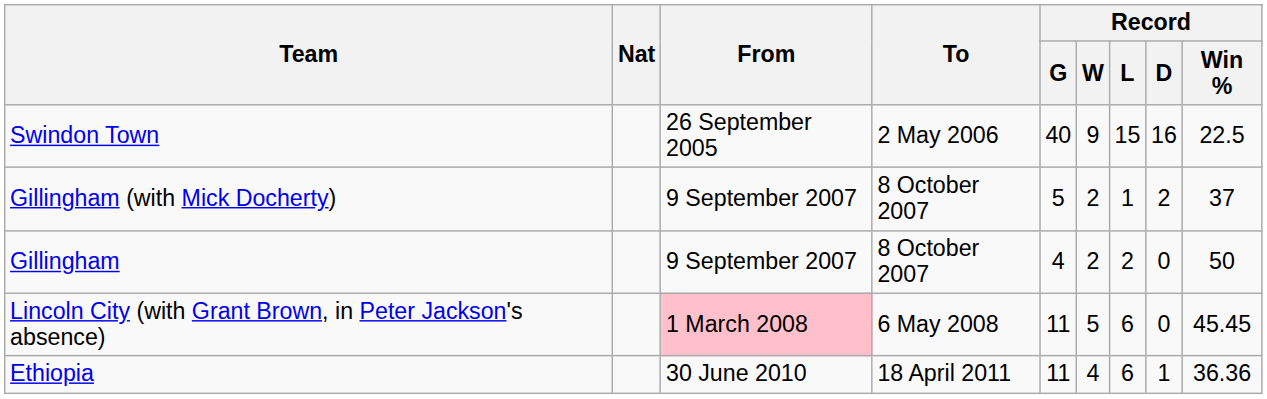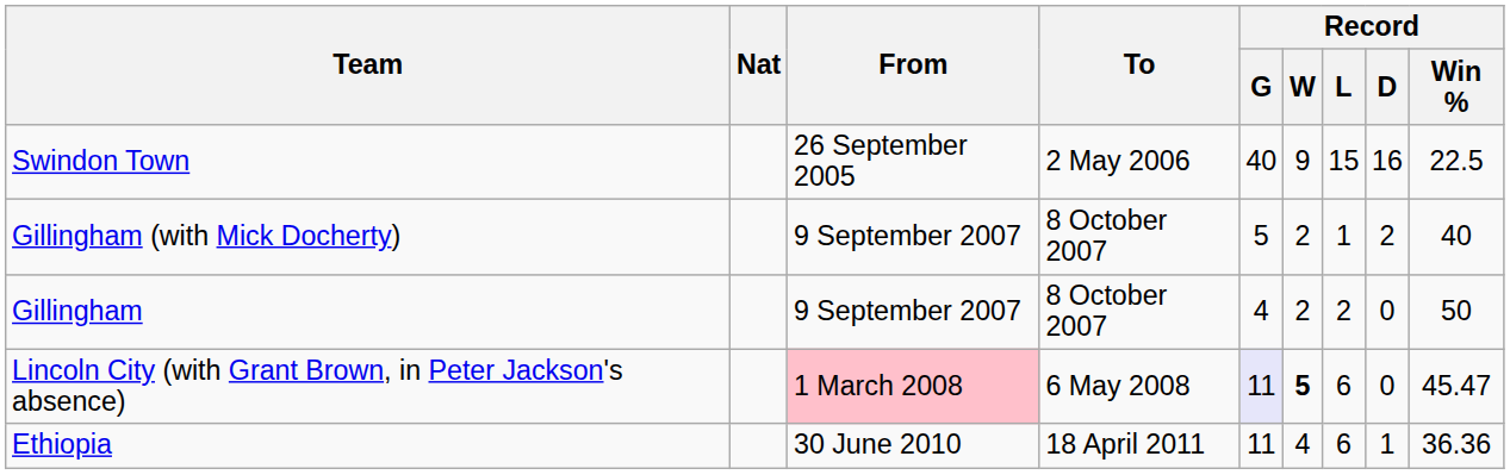Gillingham (with Mick Docherty) | Record / Win %: 37 -> 40
Lincoln City (with Grant Brown, in Peter Jackson's absence) | Record / G: no background -> lavender background
Lincoln City (with Grant Brown, in Peter Jackson's absence) | Record / W: normal -> bold
Lincoln City (with Grant Brown, in Peter Jackson's absence) | Record / Win %: 45.45 -> 45.47
